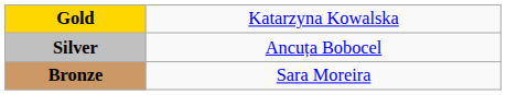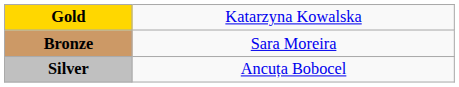rows swapped: Silver <-> Bronze
